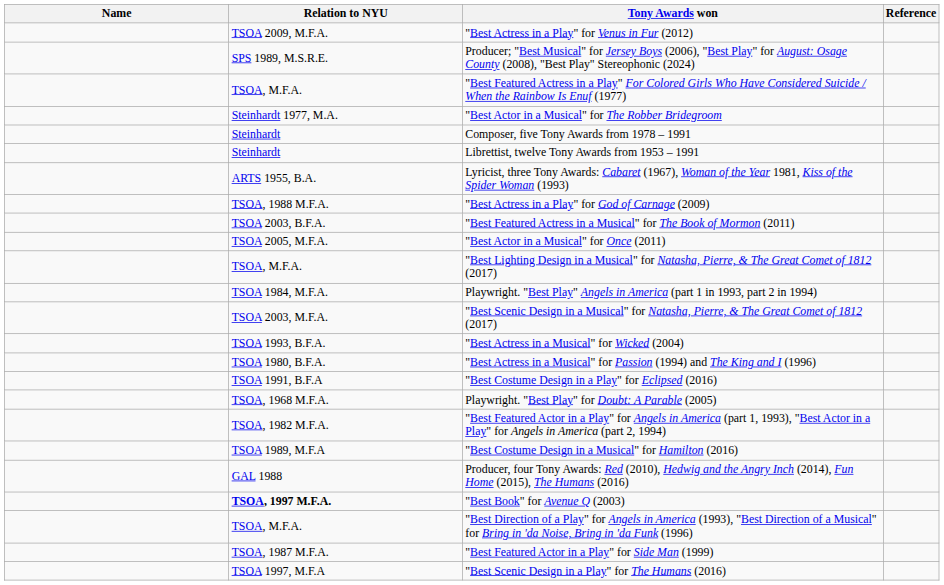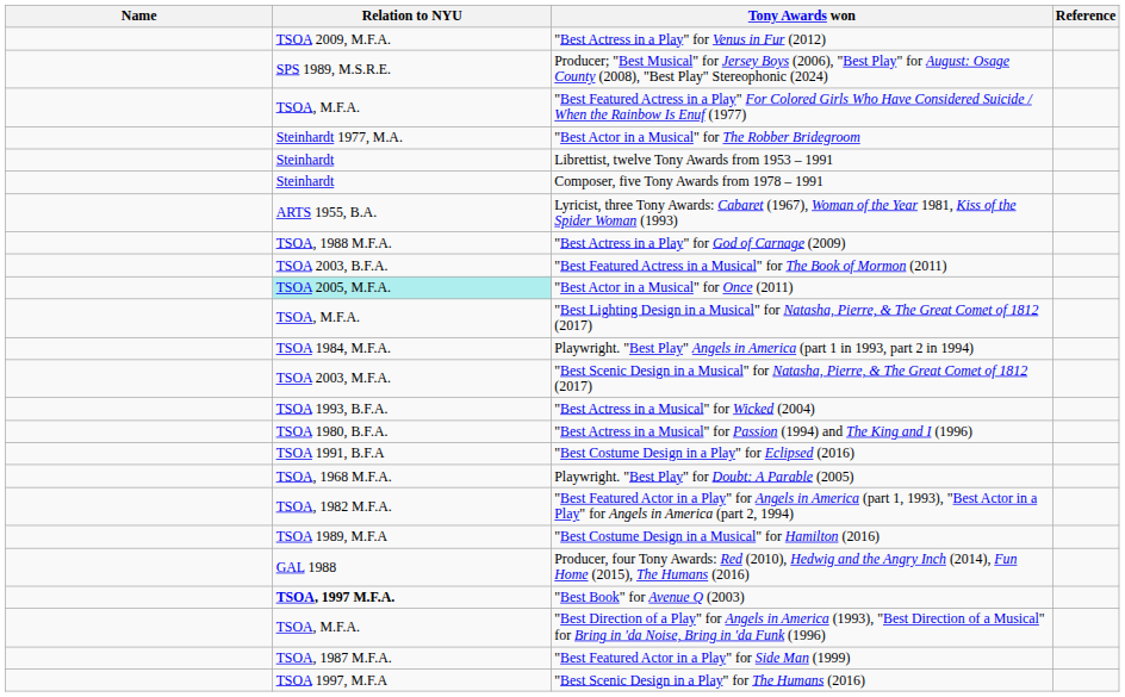rows swapped: Composer, five Tony Awards from 1978 – 1991 <-> Librettist, twelve Tony Awards from 1953 – 1991
"Best Actor in a Musical" for Once (2011) | Relation to NYU: no background -> paleturquoise background
